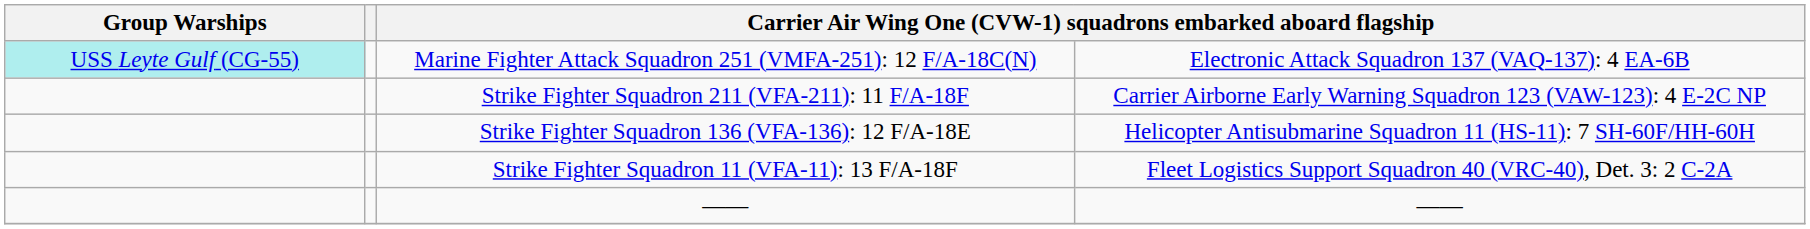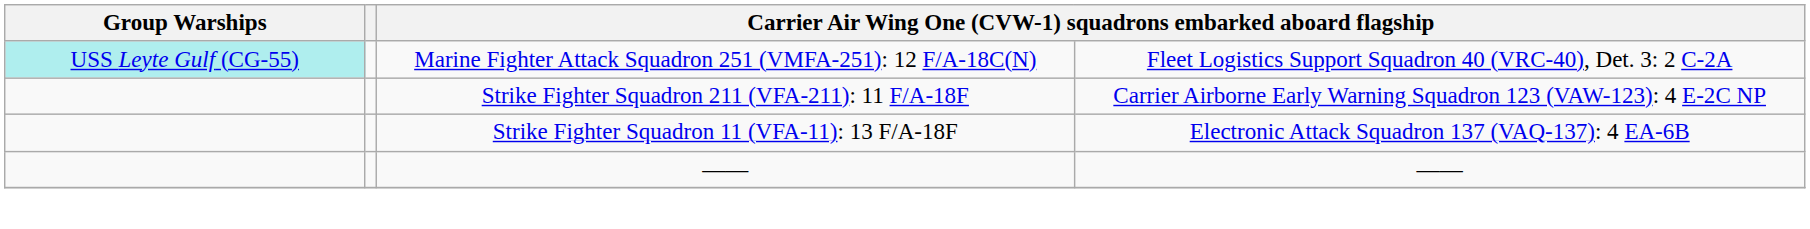Marine Fighter Attack Squadron 251 (VMFA-251): 12 F/A-18C(N) | column 4: Electronic Attack Squadron 137 (VAQ-137): 4 EA-6B -> Fleet Logistics Support Squadron 40 (VRC-40), Det. 3: 2 C-2A
- row: Strike Fighter Squadron 136 (VFA-136): 12 F/A-18E | Helicopter Antisubmarine Squadron 11 (HS-11): 7 SH-60F/HH-60H
Strike Fighter Squadron 11 (VFA-11): 13 F/A-18F | column 4: Fleet Logistics Support Squadron 40 (VRC-40), Det. 3: 2 C-2A -> Electronic Attack Squadron 137 (VAQ-137): 4 EA-6B
